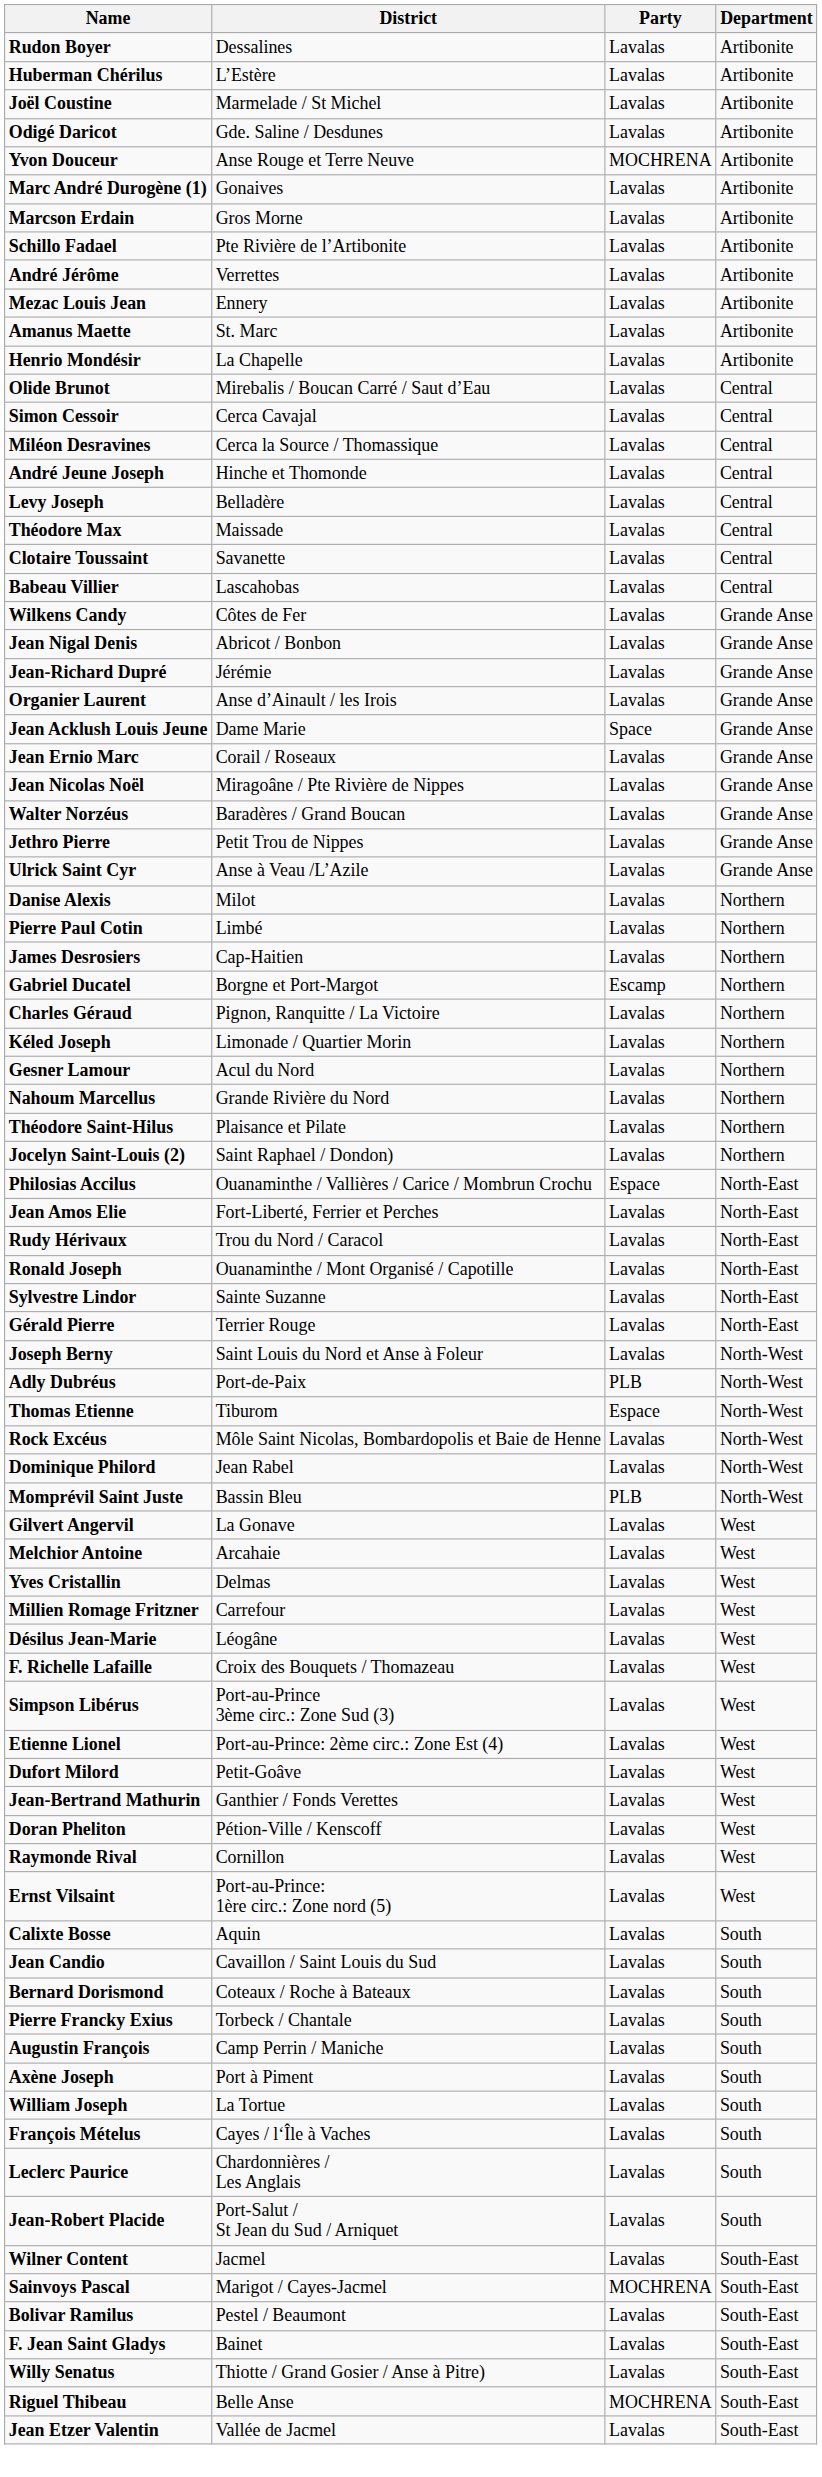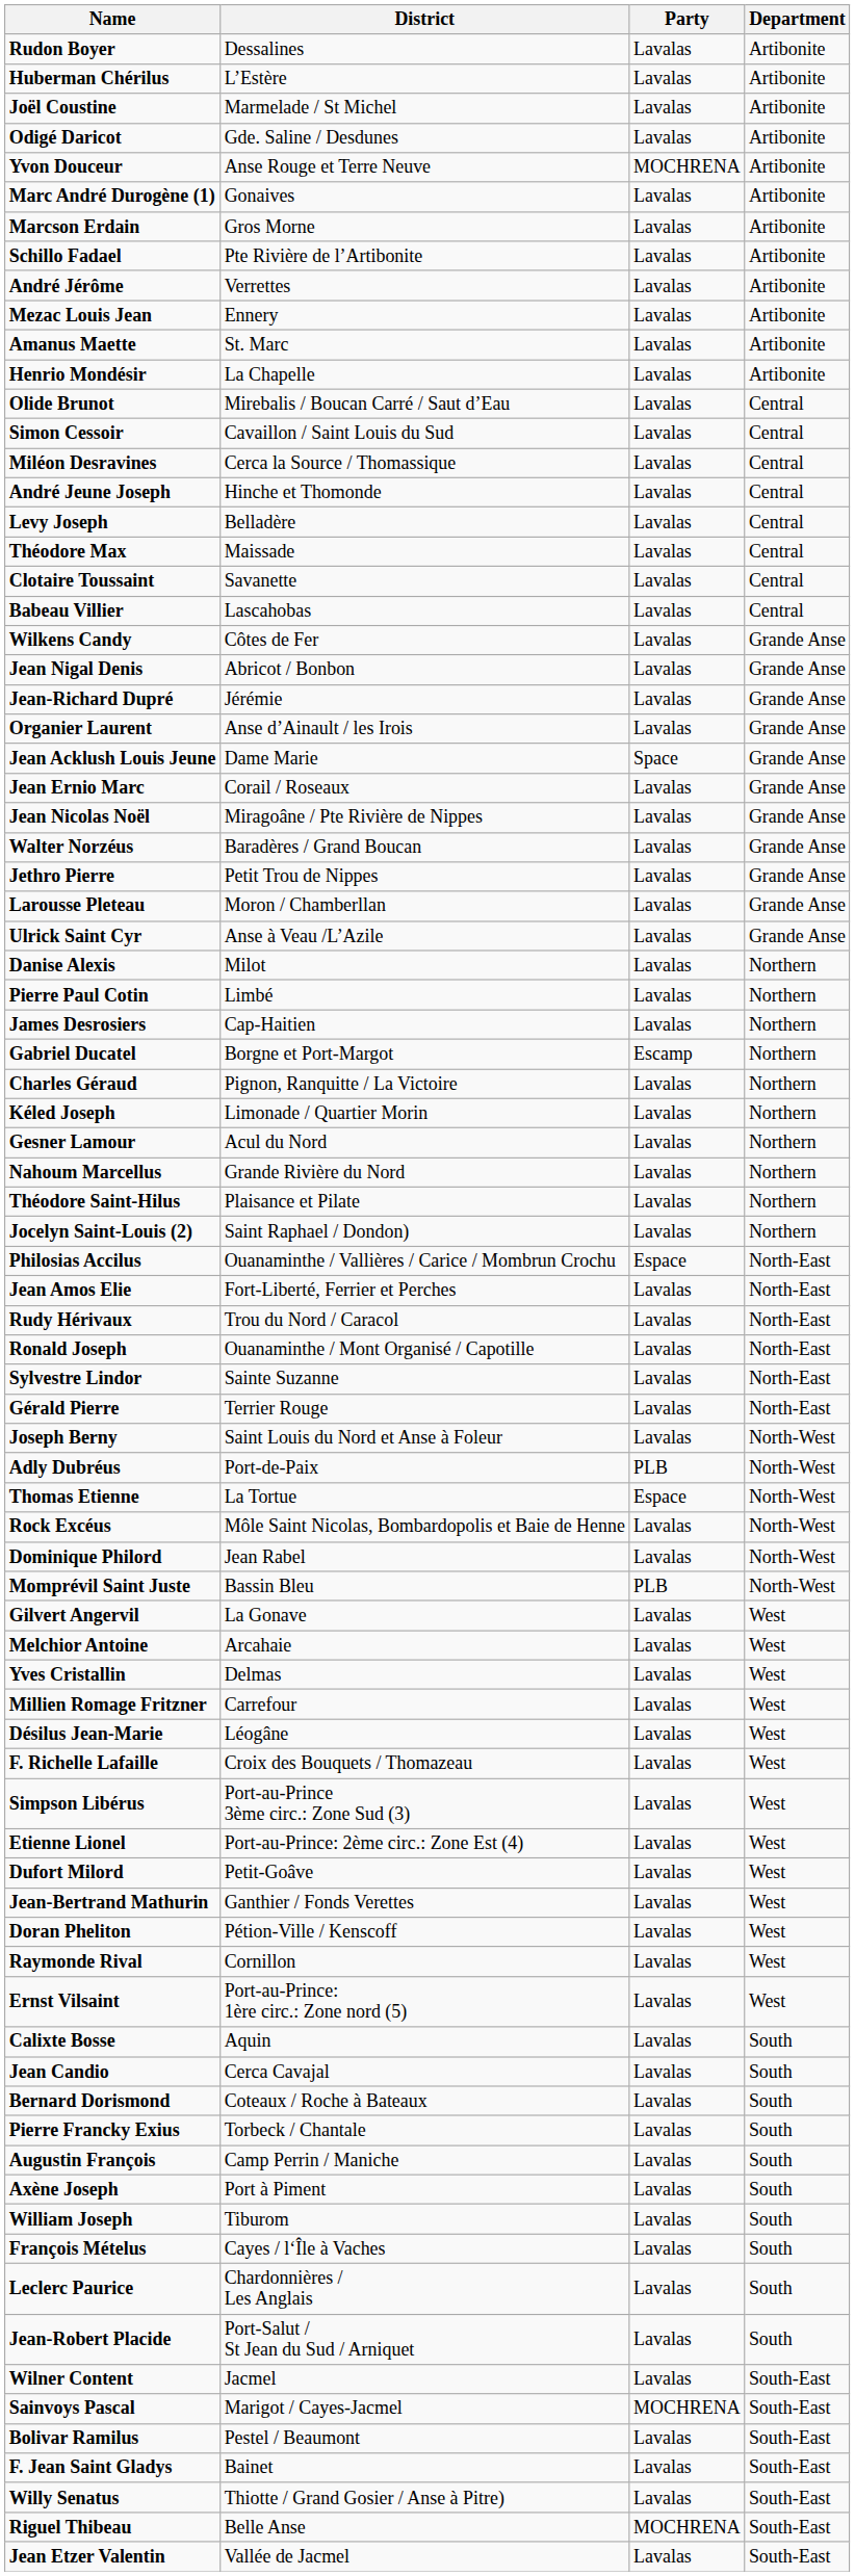Simon Cessoir | District: Cerca Cavajal -> Cavaillon / Saint Louis du Sud
+ row: Larousse Pleteau | Moron / Chamberllan | Lavalas | Grande Anse
Thomas Etienne | District: Tiburom -> La Tortue
Jean Candio | District: Cavaillon / Saint Louis du Sud -> Cerca Cavajal
William Joseph | District: La Tortue -> Tiburom
